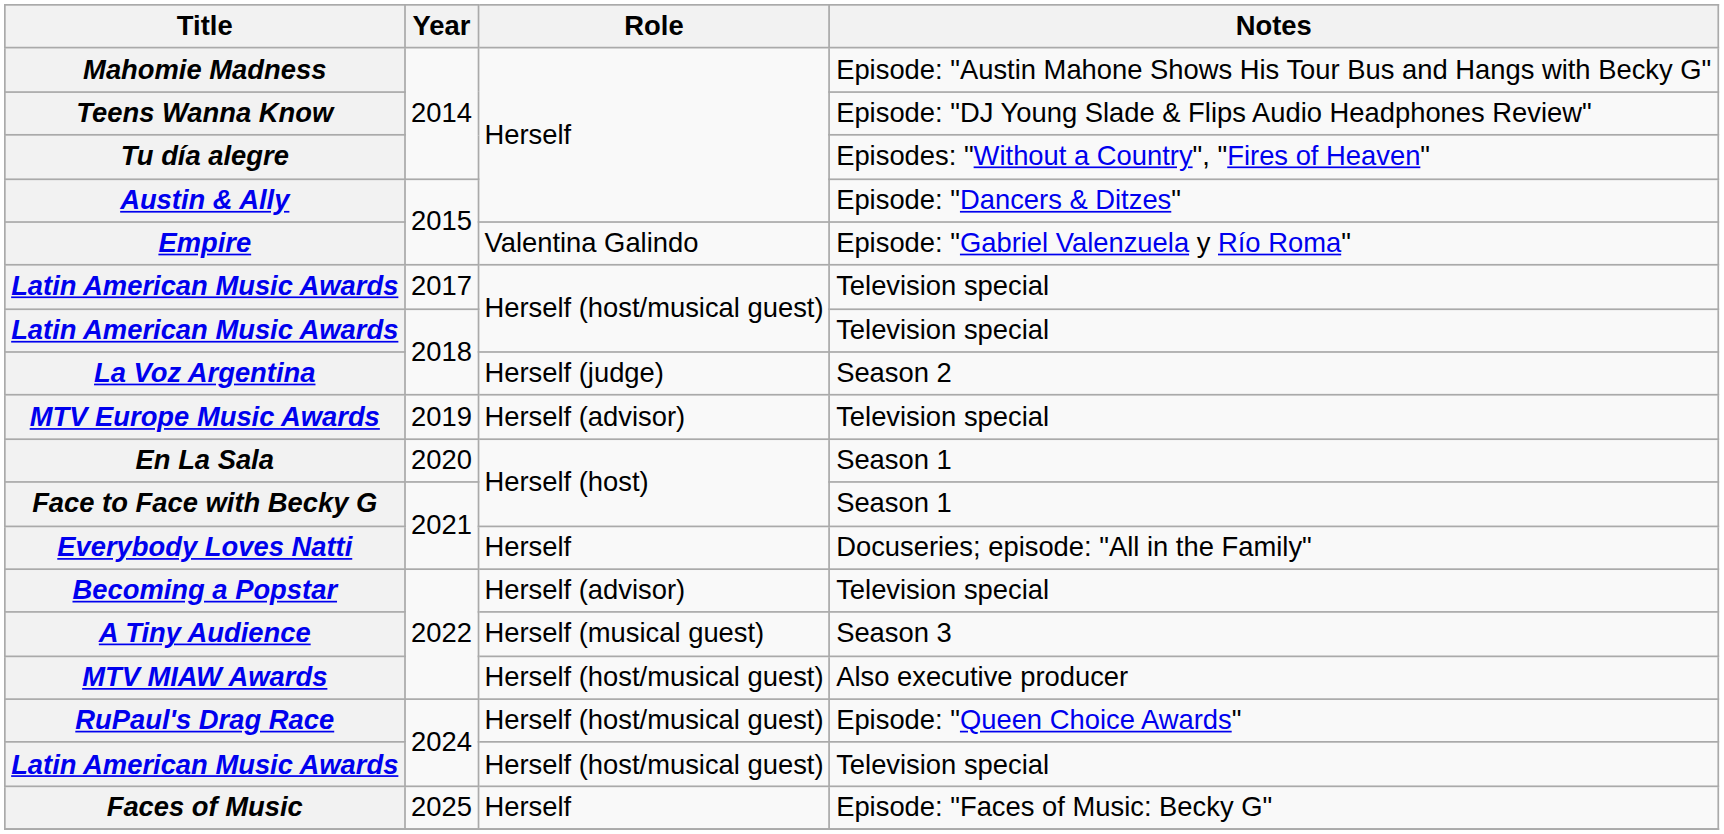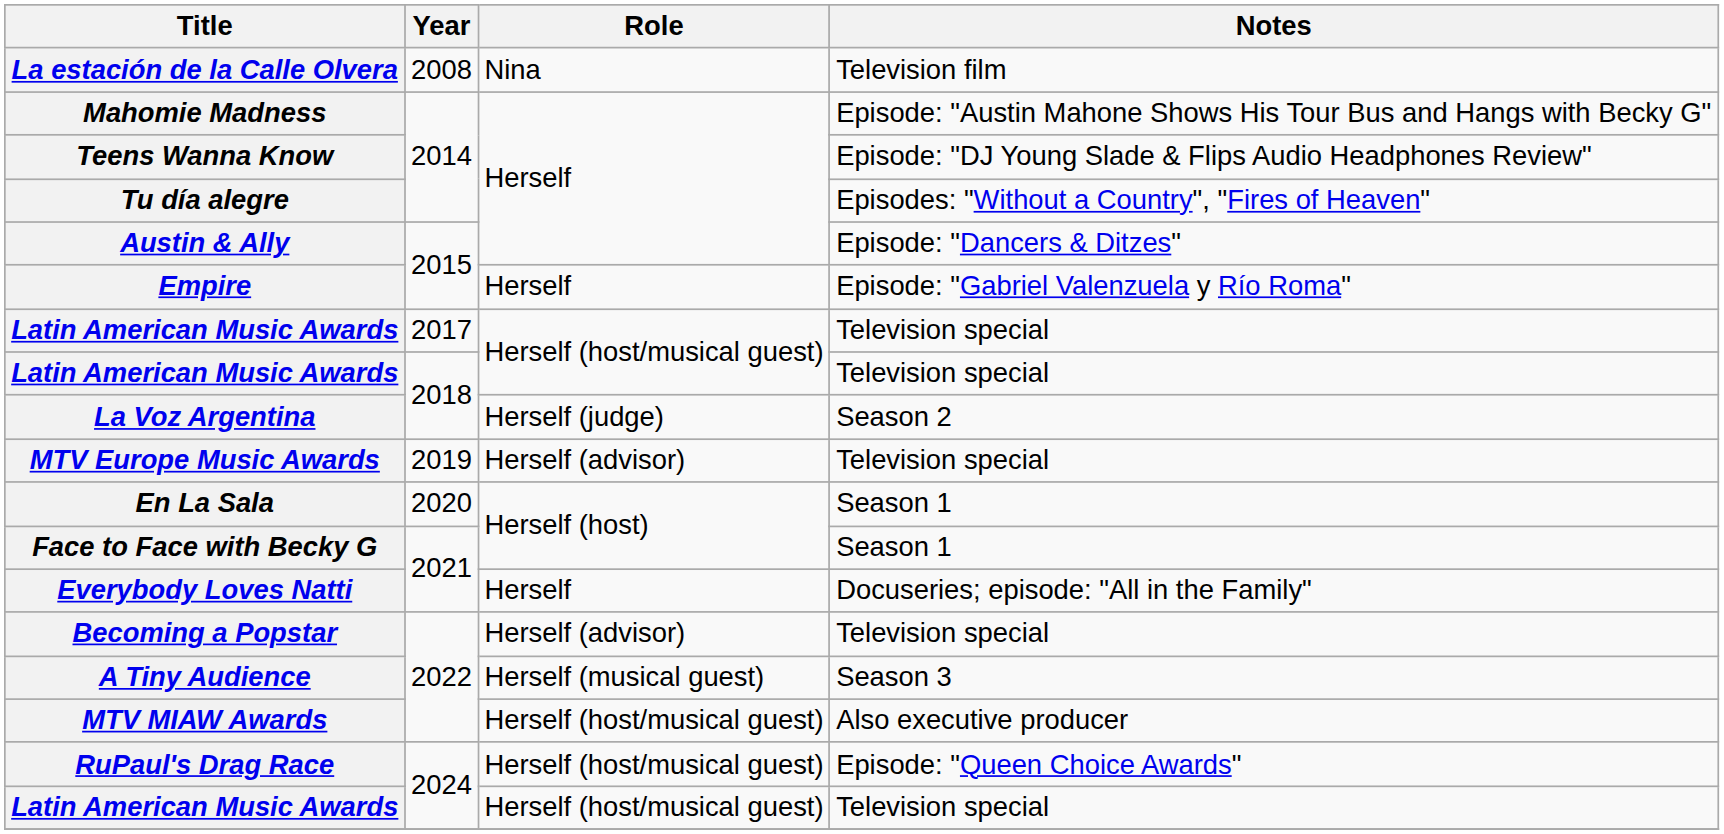+ row: La estación de la Calle Olvera | 2008 | Nina | Television film
Empire | Role: Valentina Galindo -> Herself
- row: Faces of Music | 2025 | Herself | Episode: "Faces of Music: Becky G"
